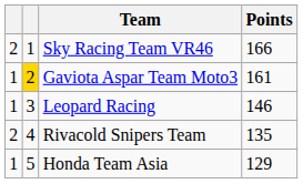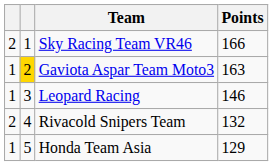Gaviota Aspar Team Moto3 | Points: 161 -> 163
Rivacold Snipers Team | Points: 135 -> 132
